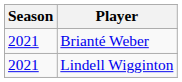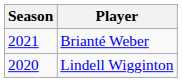Lindell Wigginton | Season: 2021 -> 2020
